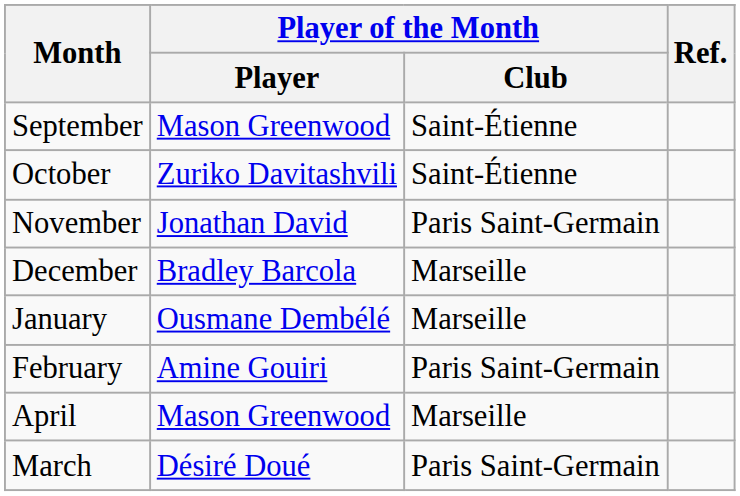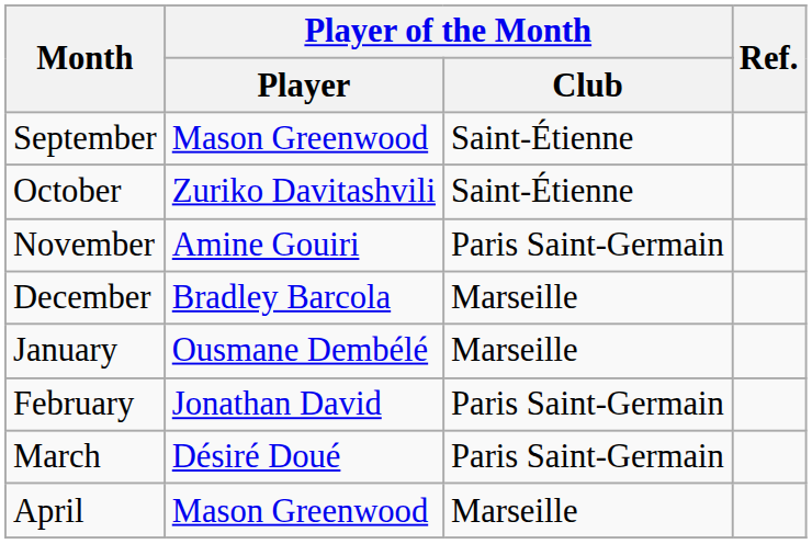November | Player of the Month / Player: Jonathan David -> Amine Gouiri
February | Player of the Month / Player: Amine Gouiri -> Jonathan David
rows swapped: March <-> April
